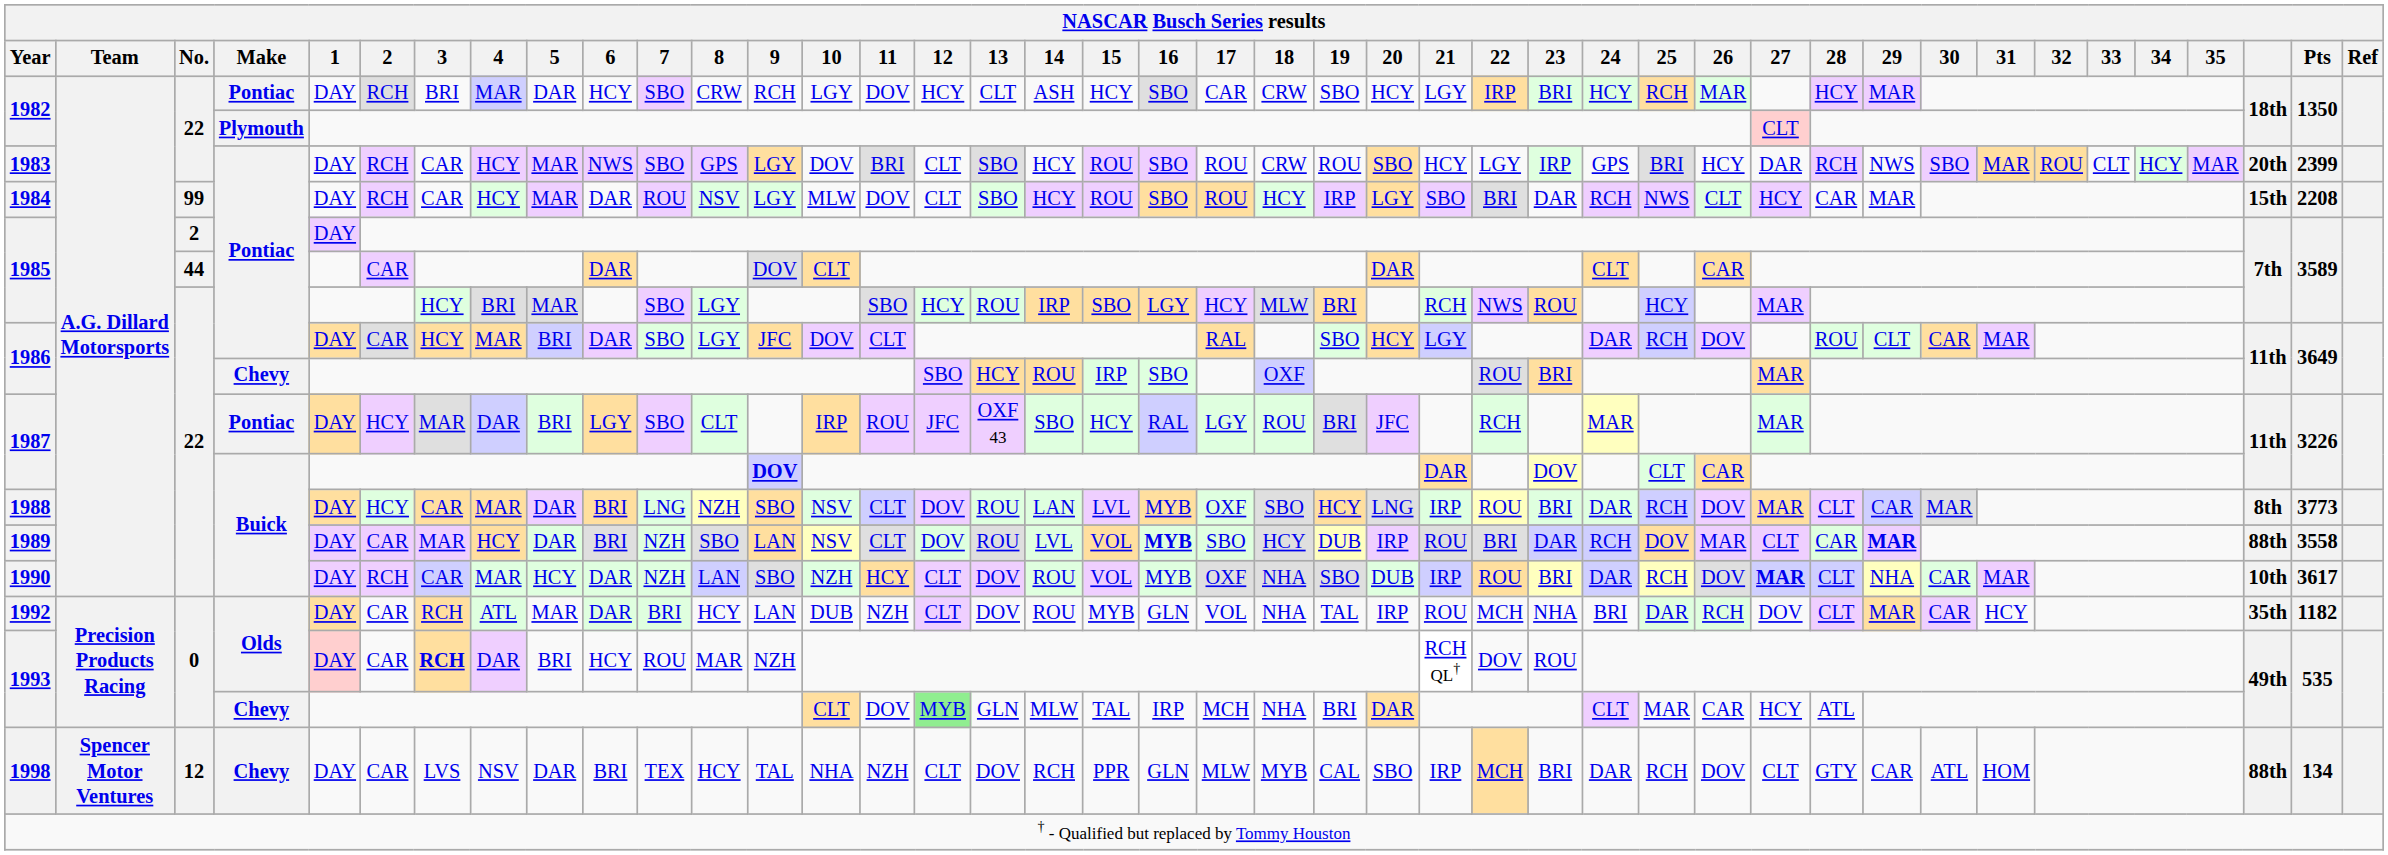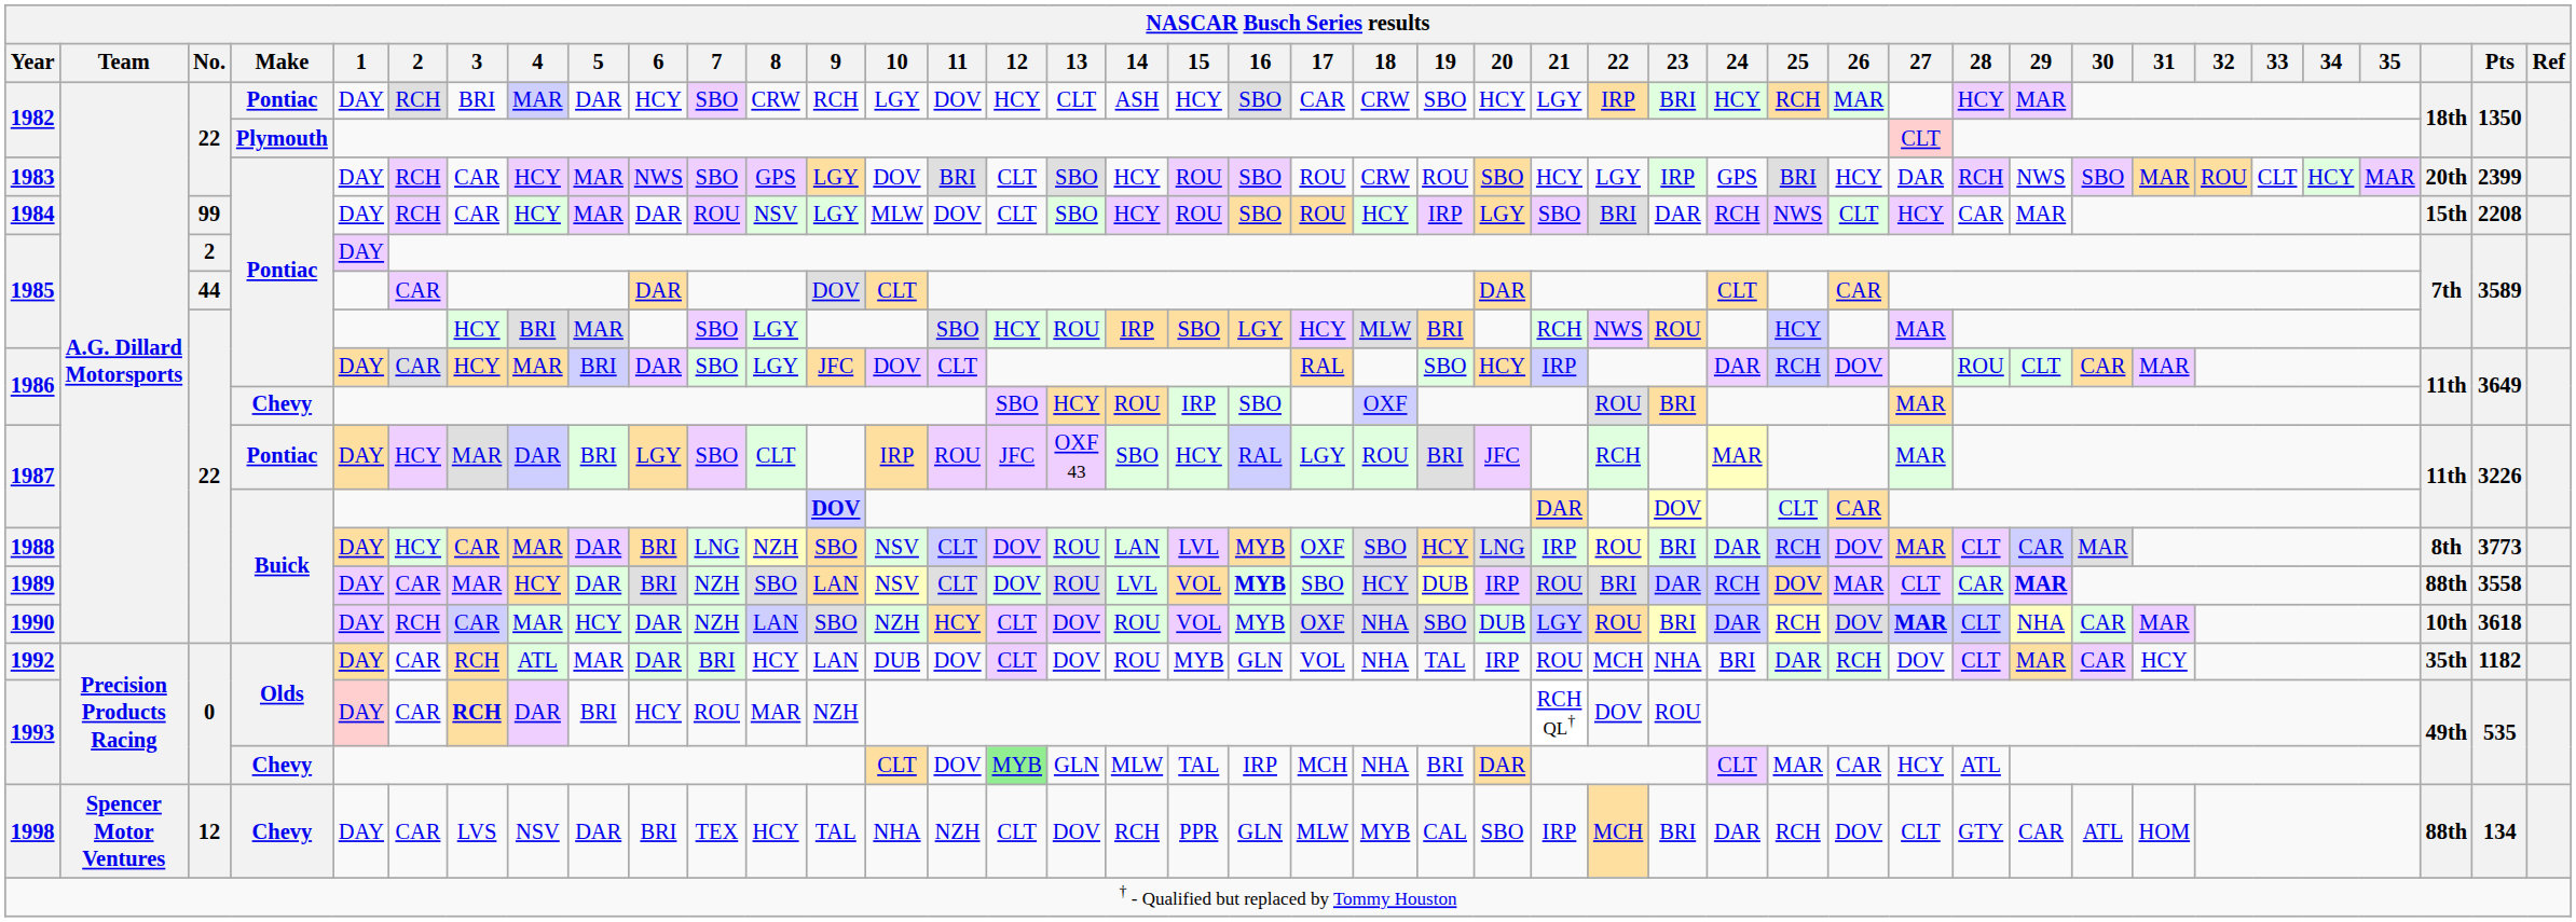1986 / Pontiac | 21: LGY -> IRP
1990 | 21: IRP -> LGY
1990 | Pts: 3617 -> 3618
1992 | 11: NZH -> DOV
